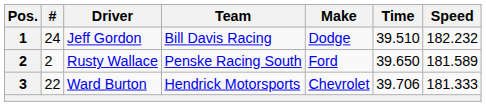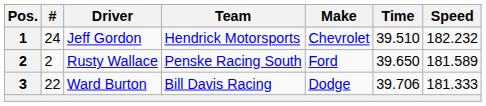Jeff Gordon | Team: Bill Davis Racing -> Hendrick Motorsports
Jeff Gordon | Make: Dodge -> Chevrolet
Ward Burton | Team: Hendrick Motorsports -> Bill Davis Racing
Ward Burton | Make: Chevrolet -> Dodge
